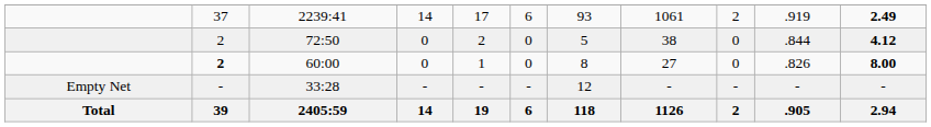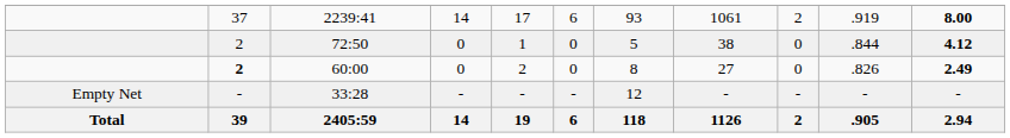2239:41 | column 11: 2.49 -> 8.00
72:50 | column 5: 2 -> 1
60:00 | column 5: 1 -> 2
60:00 | column 11: 8.00 -> 2.49
